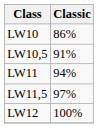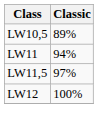- row: LW10 | 86%
LW10,5 | Classic: 91% -> 89%
